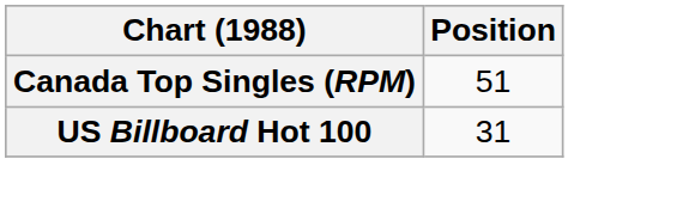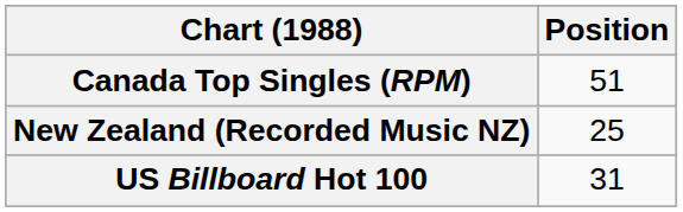+ row: New Zealand (Recorded Music NZ) | 25
